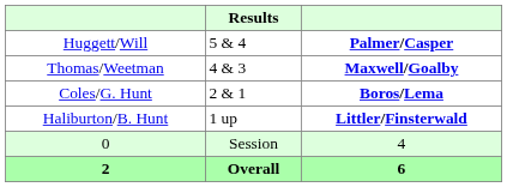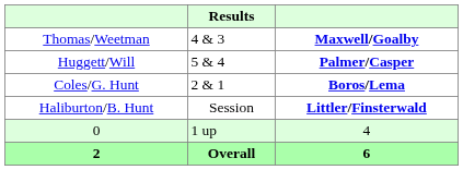rows swapped: Thomas/Weetman <-> Huggett/Will
Haliburton/B. Hunt | Results: 1 up -> Session
0 | Results: Session -> 1 up
